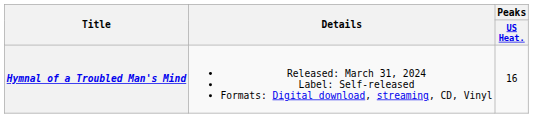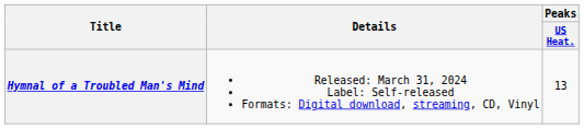Hymnal of a Troubled Man's Mind | Peaks / US Heat.: 16 -> 13
